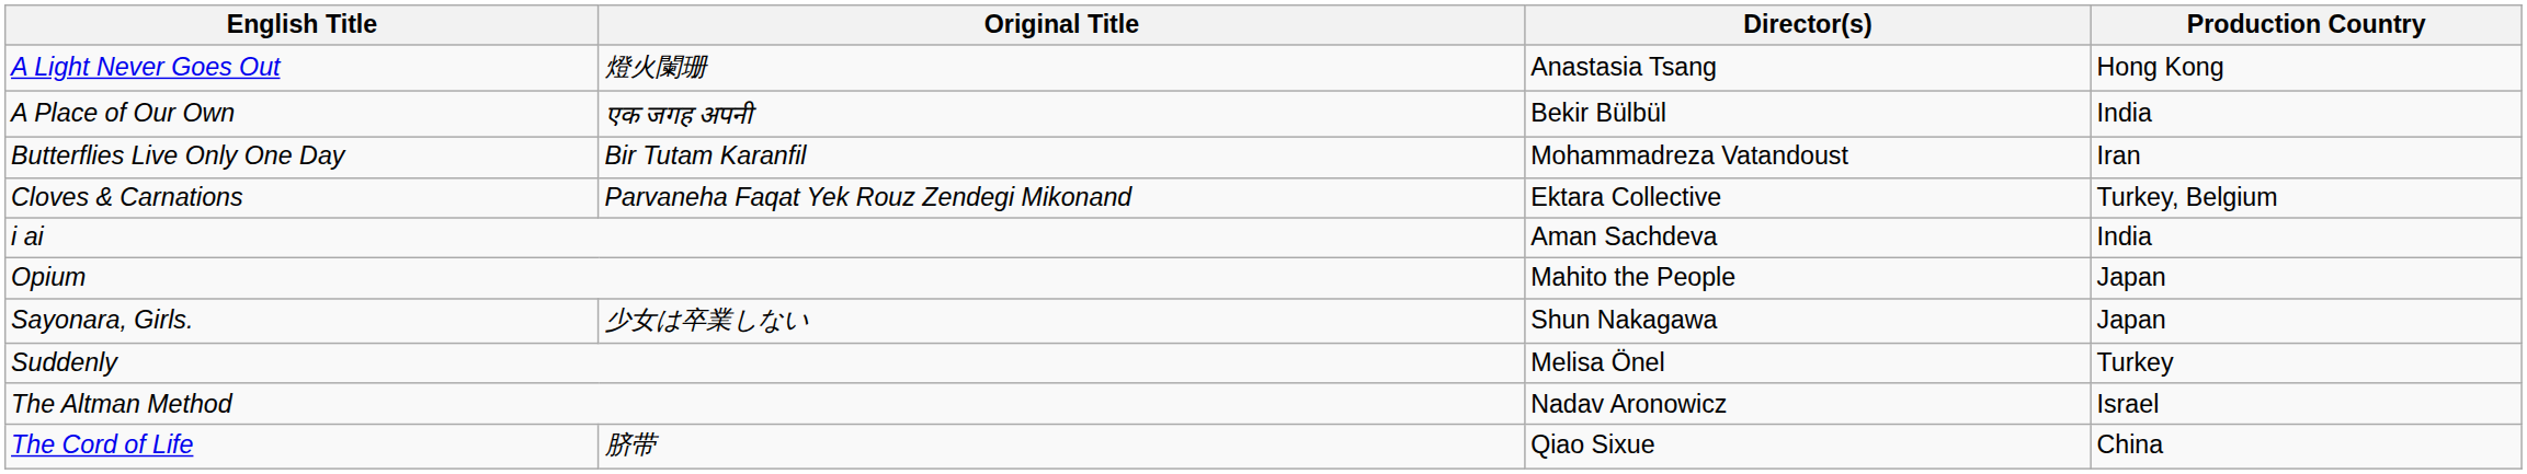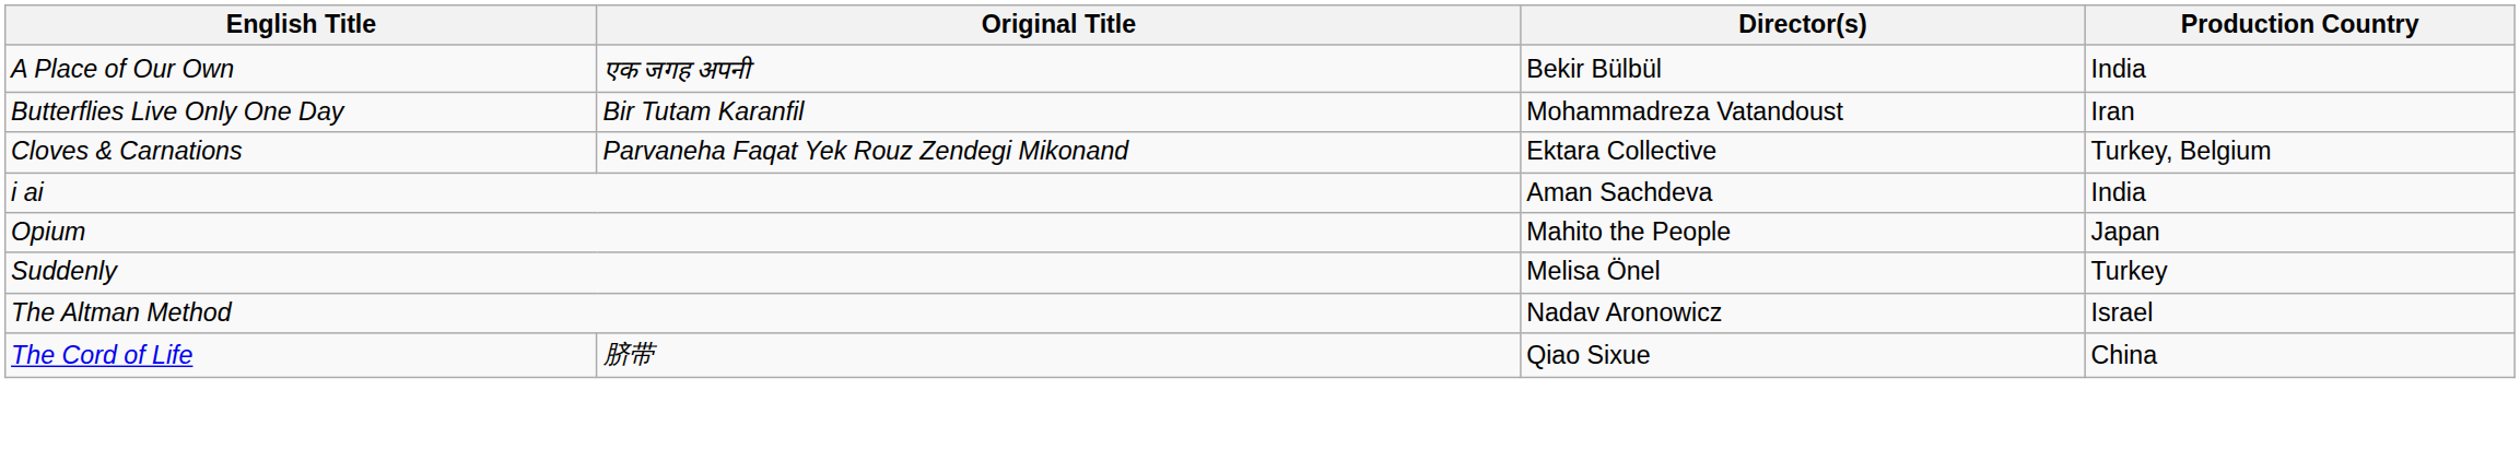- row: A Light Never Goes Out | 燈火闌珊 | Anastasia Tsang | Hong Kong
- row: Sayonara, Girls. | 少女は卒業しない | Shun Nakagawa | Japan
